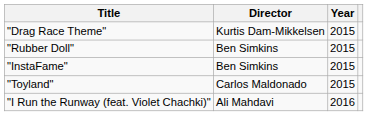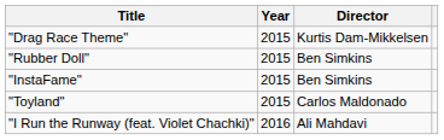columns swapped: Year <-> Director
